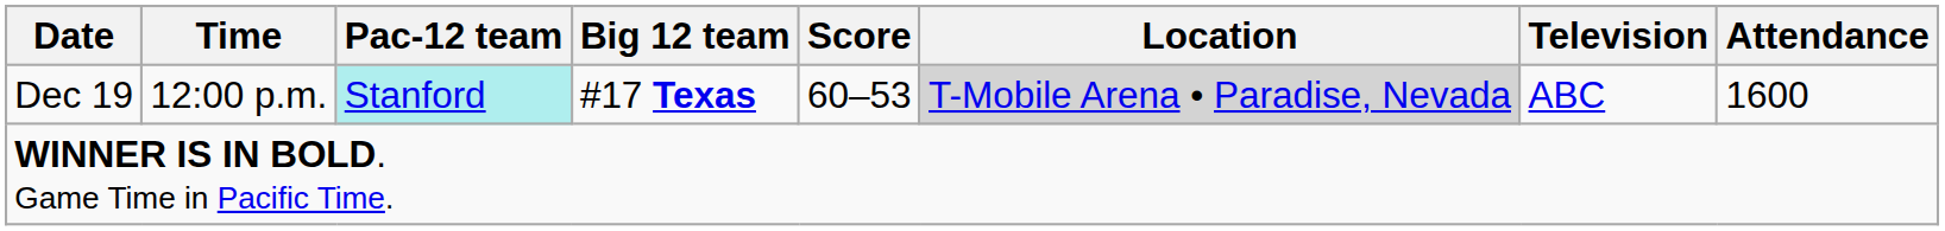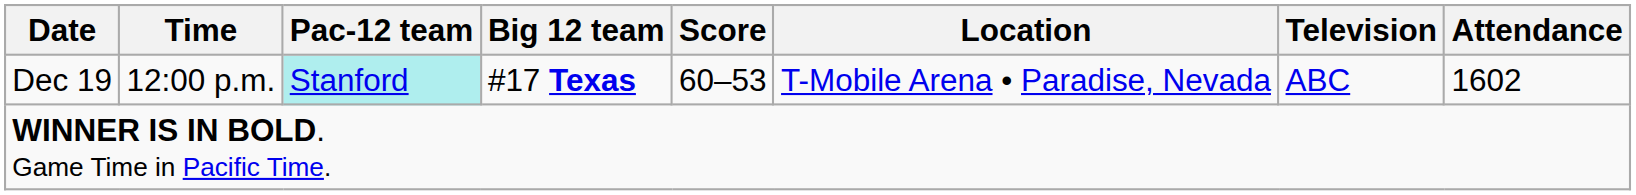Dec 19 | Location: lightgrey background -> no background
Dec 19 | Attendance: 1600 -> 1602
